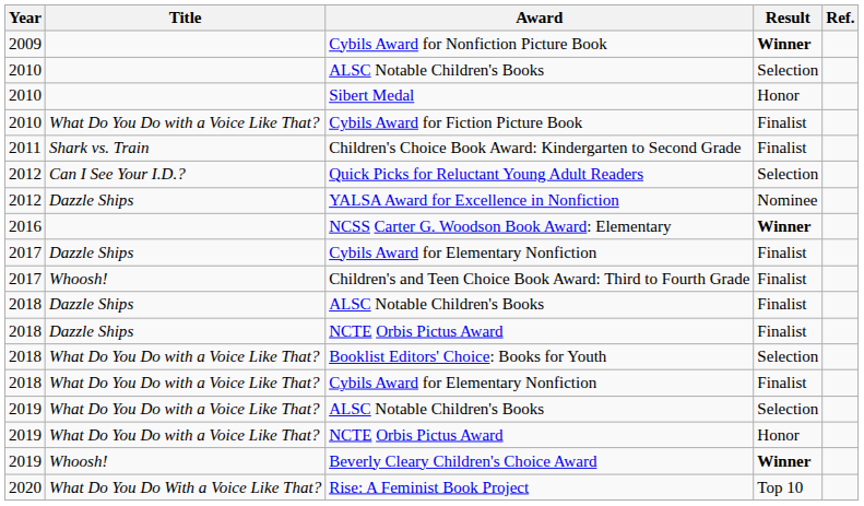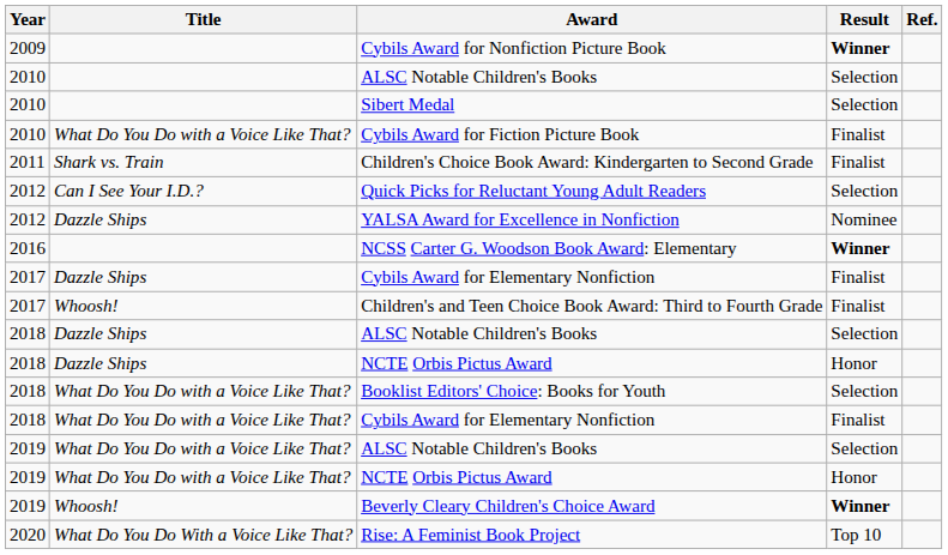Sibert Medal | Result: Honor -> Selection
2018 / ALSC Notable Children's Books | Result: Finalist -> Selection
2018 / NCTE Orbis Pictus Award | Result: Finalist -> Honor
